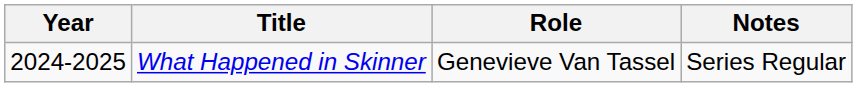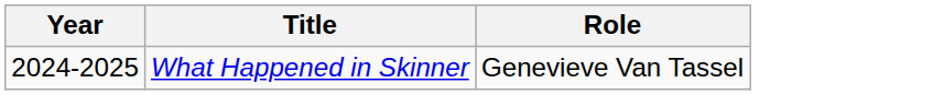- column: Notes | Series Regular
